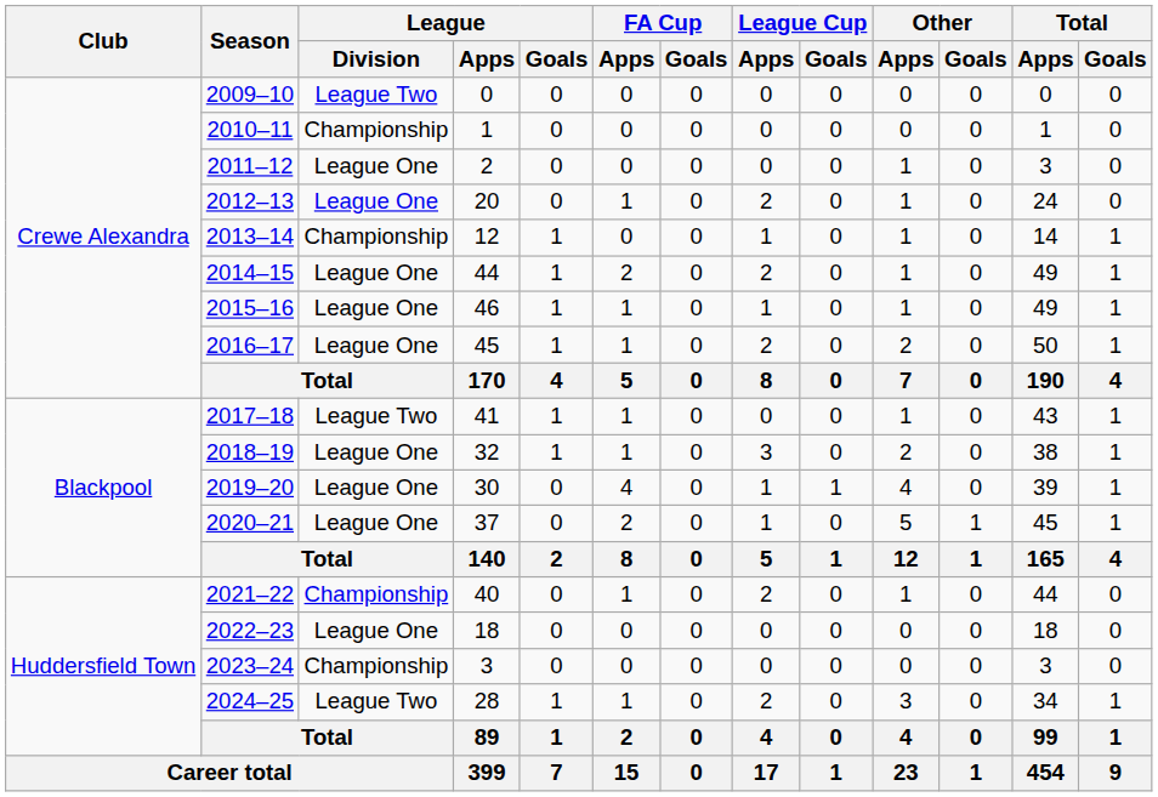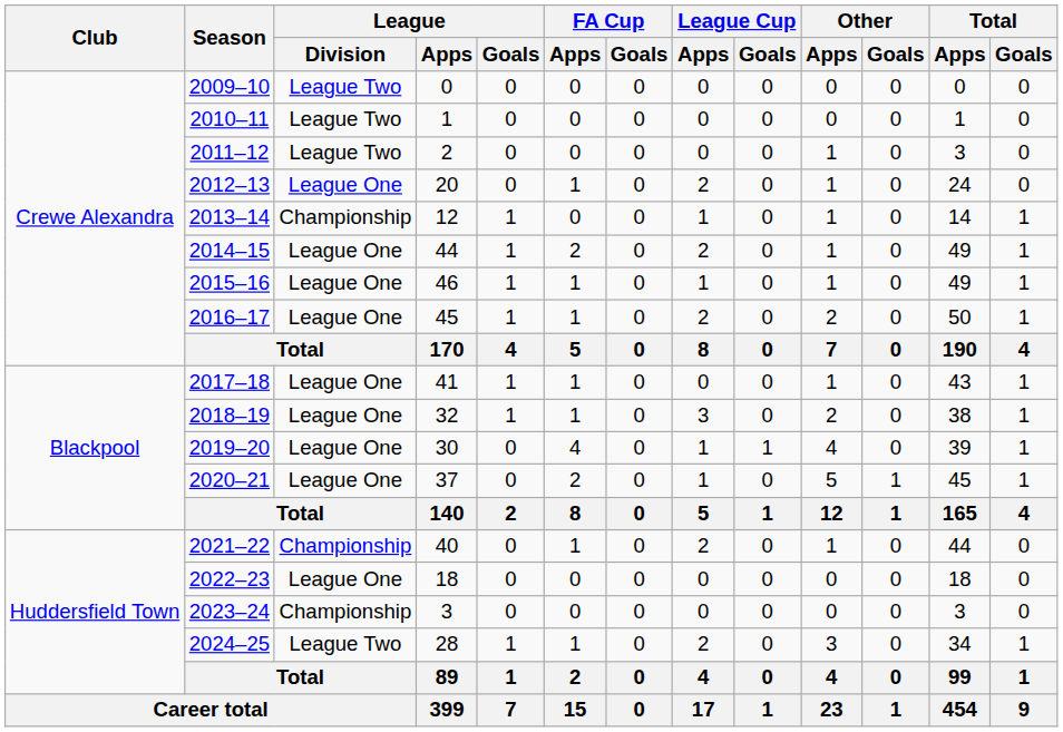2010–11 | League / Division: Championship -> League Two
2011–12 | League / Division: League One -> League Two
2017–18 | League / Division: League Two -> League One
